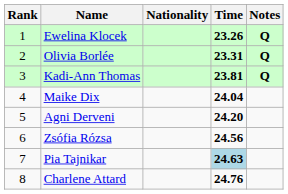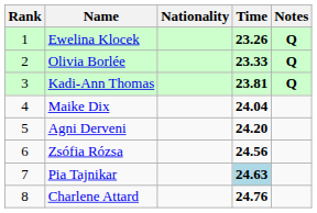Olivia Borlée | Time: 23.31 -> 23.33
